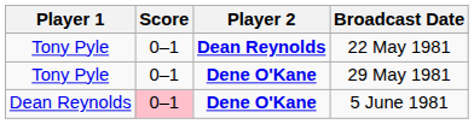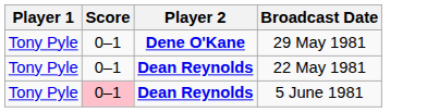rows swapped: 22 May 1981 <-> 29 May 1981
5 June 1981 | Player 1: Dean Reynolds -> Tony Pyle
5 June 1981 | Player 2: Dene O'Kane -> Dean Reynolds
